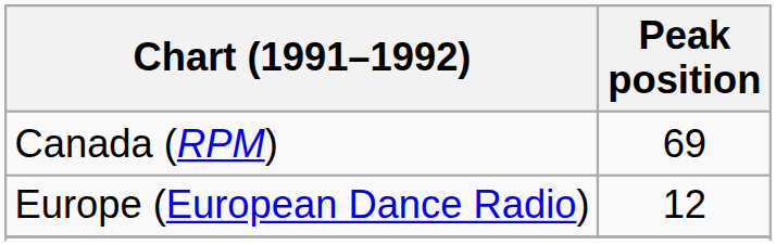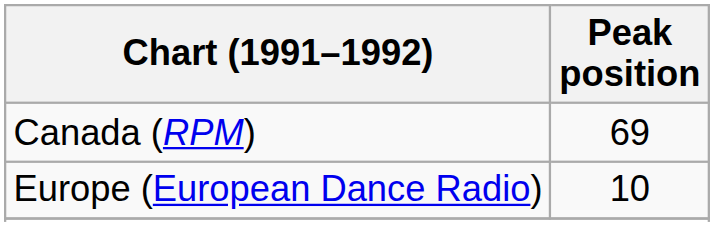Europe (European Dance Radio) | Peak position: 12 -> 10
